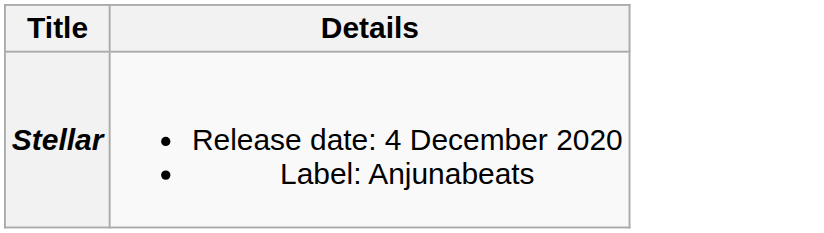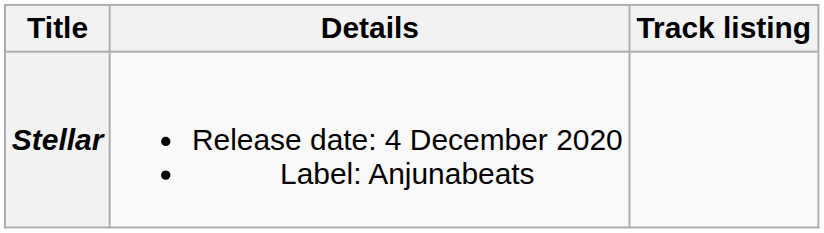+ column: Track listing
